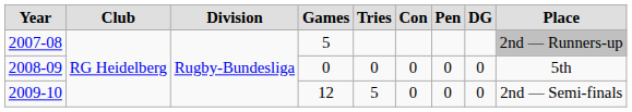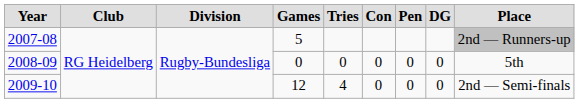2009-10 | Tries: 5 -> 4
